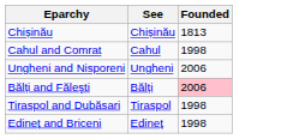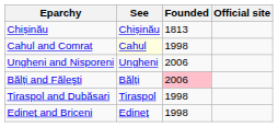+ column: Official site
Cahul and Comrat | See: no background -> lightyellow background
